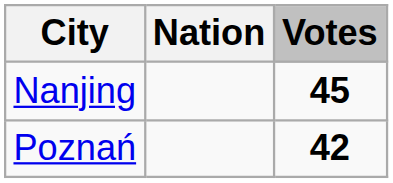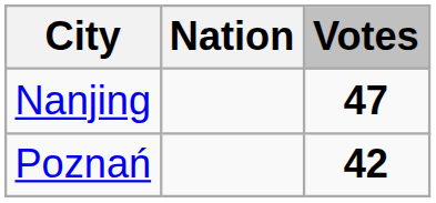Nanjing | Votes: 45 -> 47
